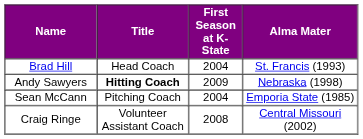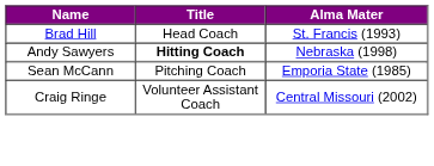- column: First Season at K-State | 2004 | 2009 | 2004 | 2008
